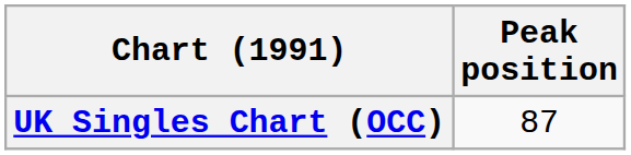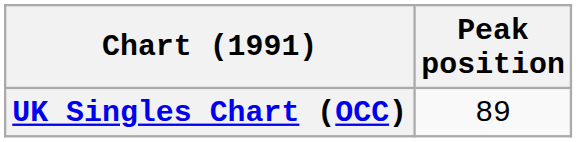UK Singles Chart (OCC) | Peak position: 87 -> 89
